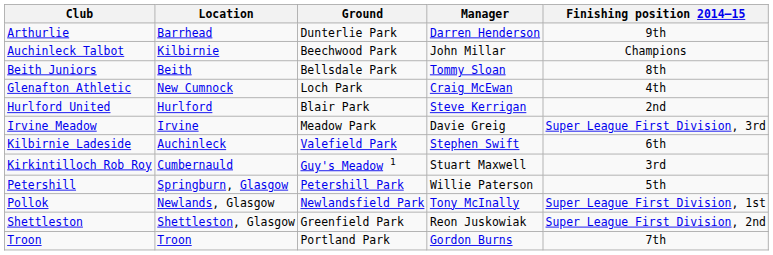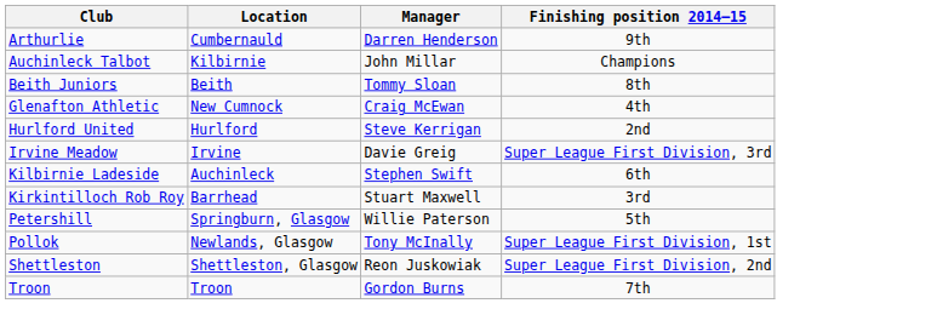- column: Ground | Dunterlie Park | Beechwood Park | Bellsdale Park | Loch Park | Blair Park | Meadow Park | Valefield Park | Guy's Meadow 1 | Petershill Park | Newlandsfield Park | Greenfield Park | Portland Park
Arthurlie | Location: Barrhead -> Cumbernauld
Kirkintilloch Rob Roy | Location: Cumbernauld -> Barrhead
